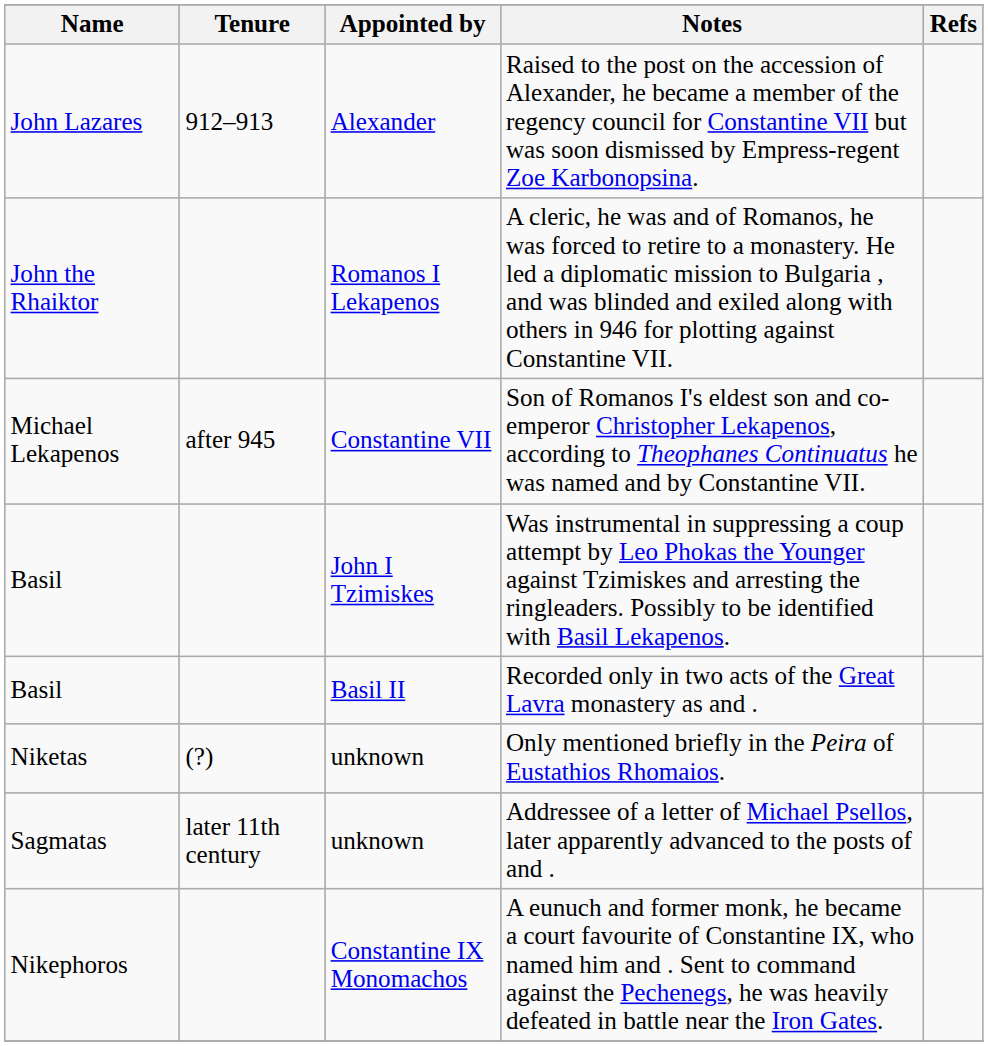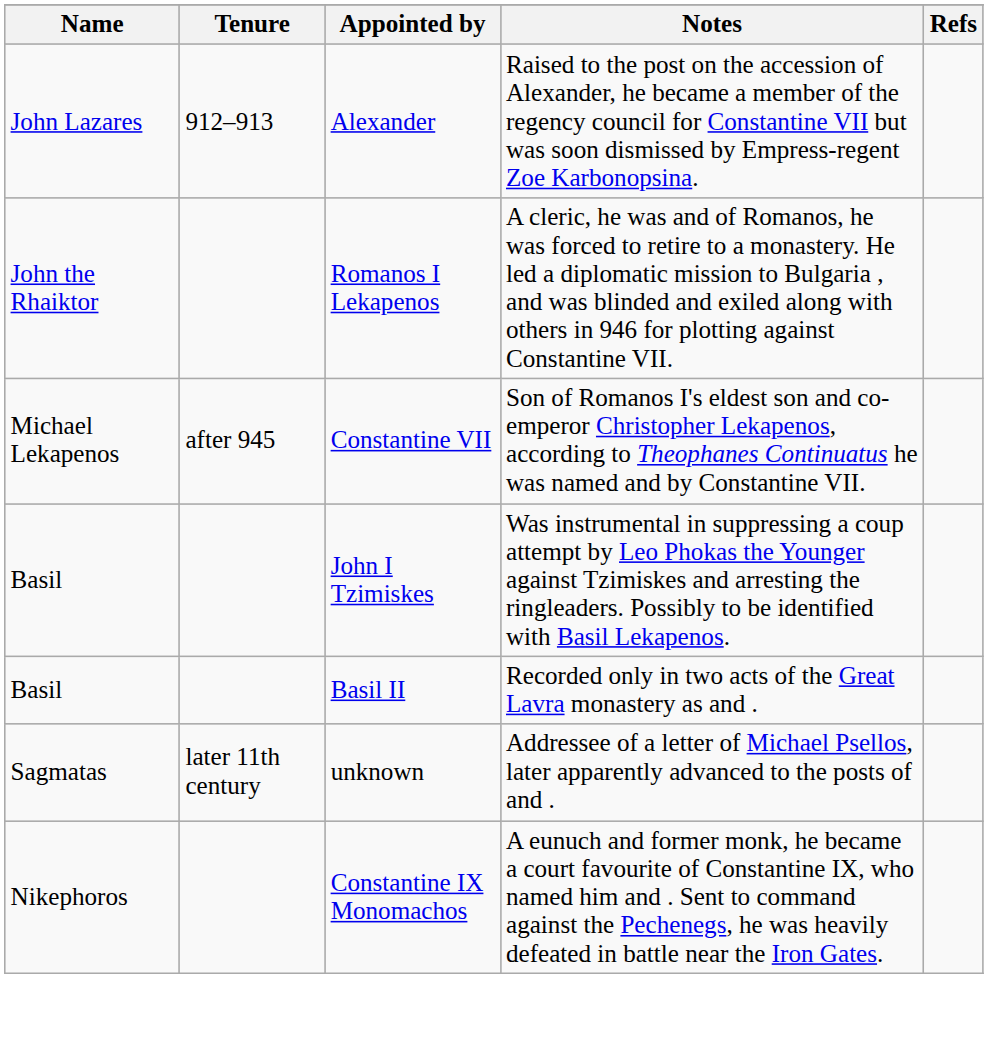- row: Niketas | (?) | unknown | Only mentioned briefly in the Peira of Eustathios Rhomaios.
